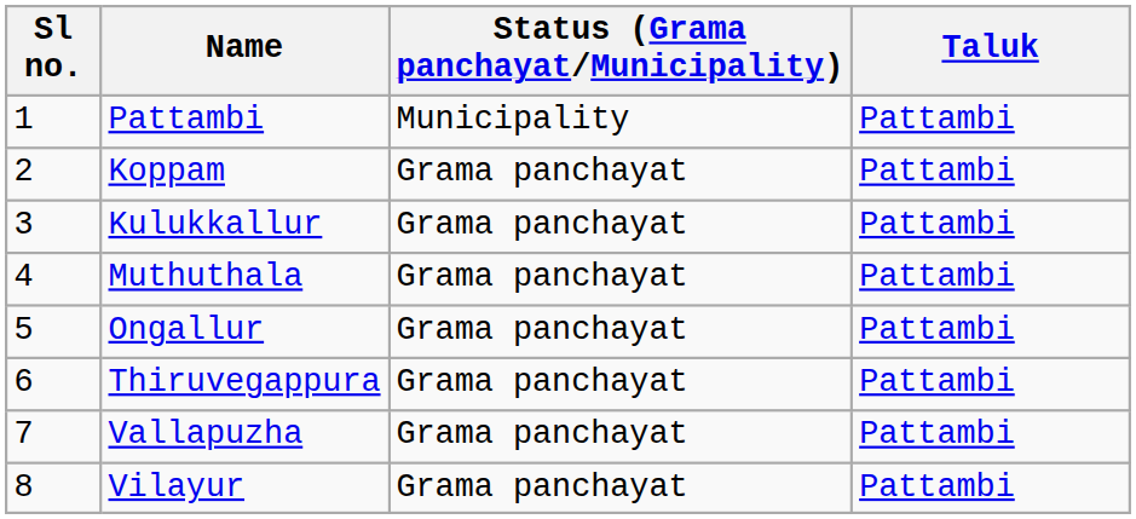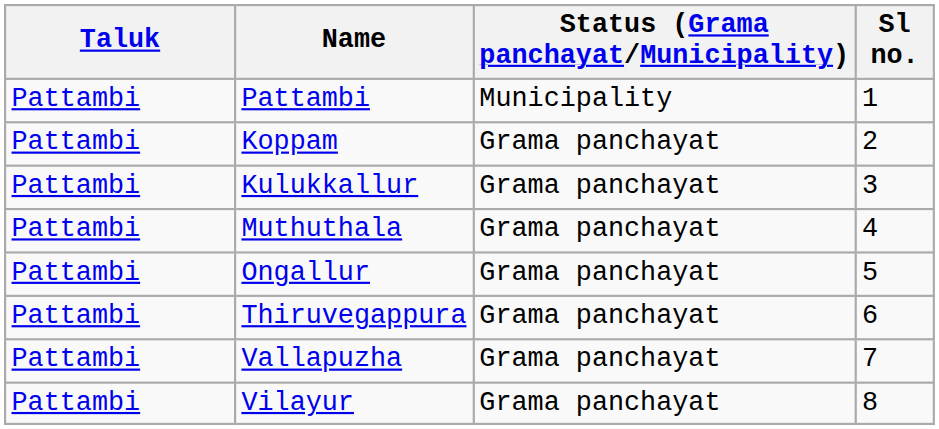columns swapped: Sl no. <-> Taluk
